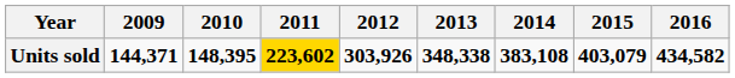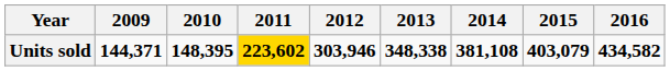Units sold | 2012: 303,926 -> 303,946
Units sold | 2014: 383,108 -> 381,108
